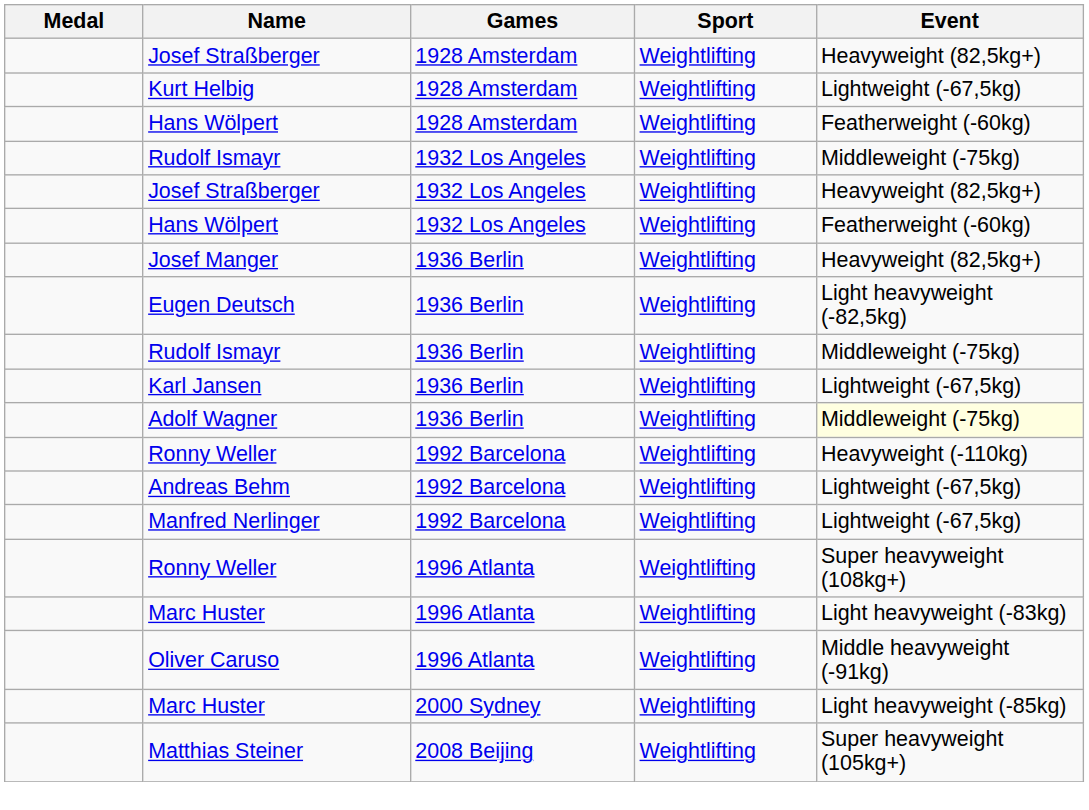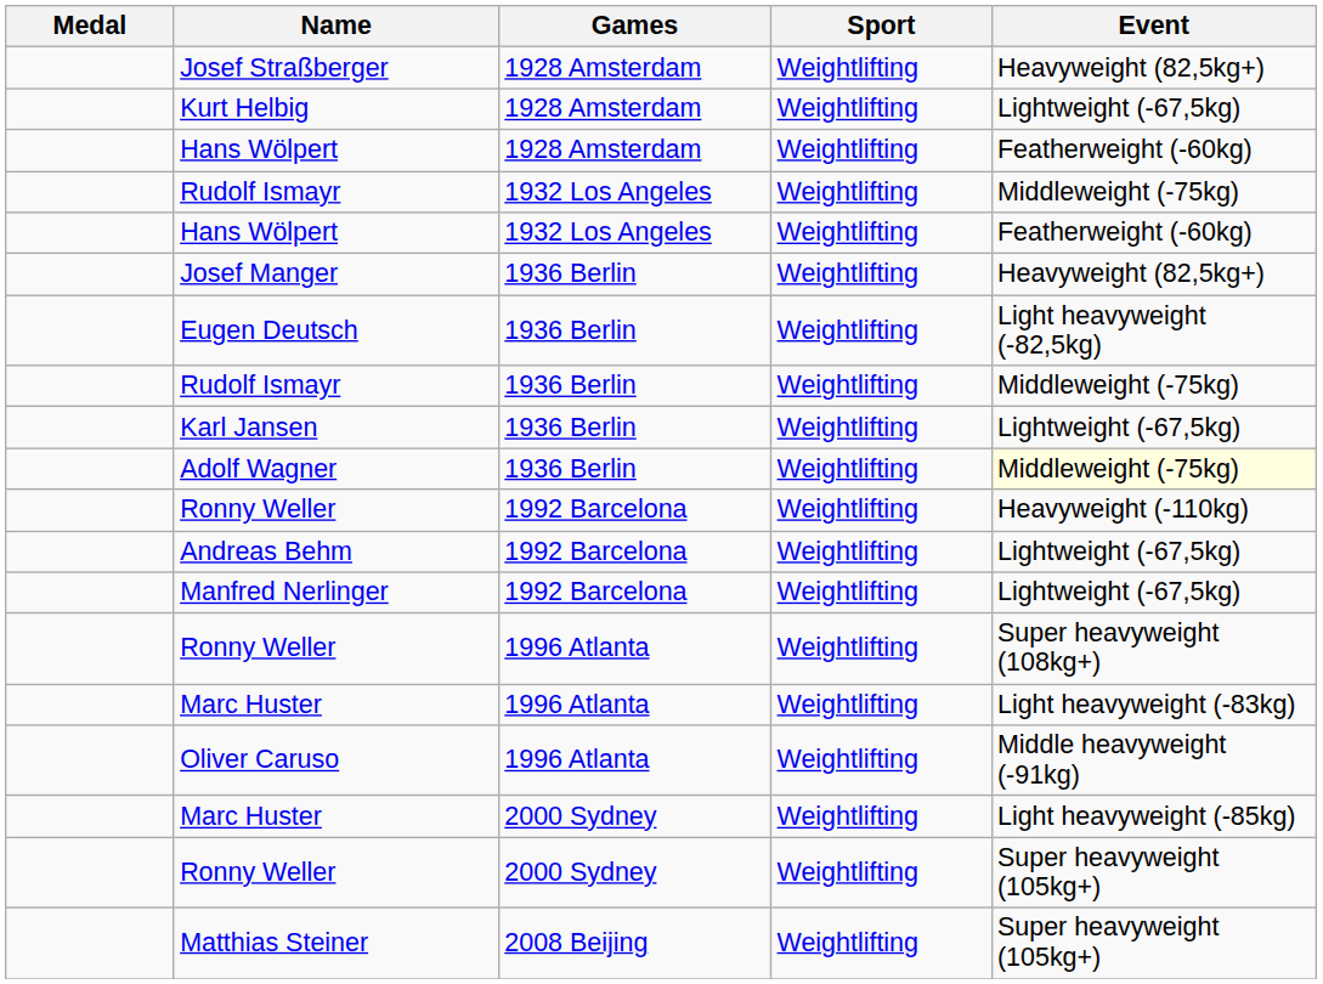- row: Josef Straßberger | 1932 Los Angeles | Weightlifting | Heavyweight (82,5kg+)
+ row: Ronny Weller | 2000 Sydney | Weightlifting | Super heavyweight (105kg+)
